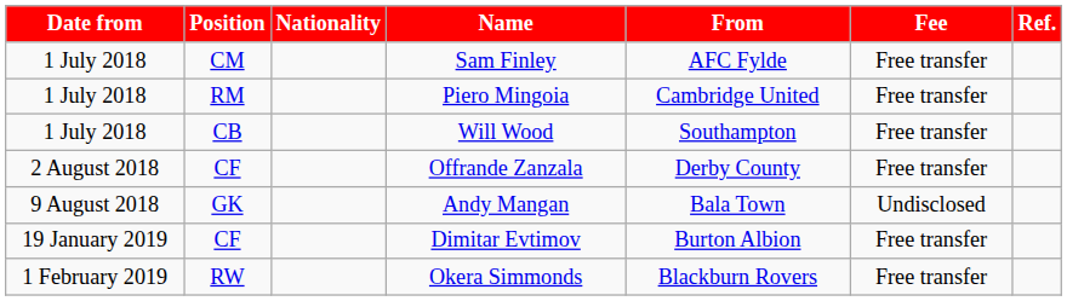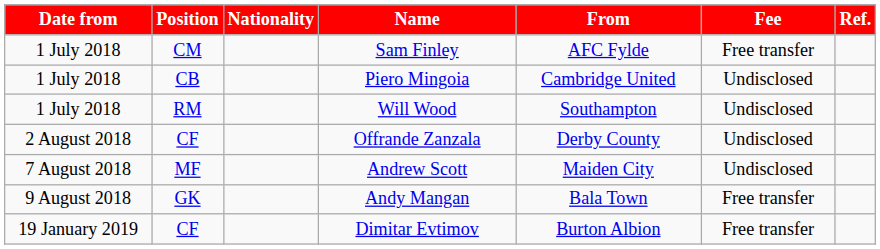Piero Mingoia | Position: RM -> CB
Piero Mingoia | Fee: Free transfer -> Undisclosed
Will Wood | Position: CB -> RM
Will Wood | Fee: Free transfer -> Undisclosed
Offrande Zanzala | Fee: Free transfer -> Undisclosed
+ row: 7 August 2018 | MF | Andrew Scott | Maiden City | Undisclosed
Andy Mangan | Fee: Undisclosed -> Free transfer
- row: 1 February 2019 | RW | Okera Simmonds | Blackburn Rovers | Free transfer
